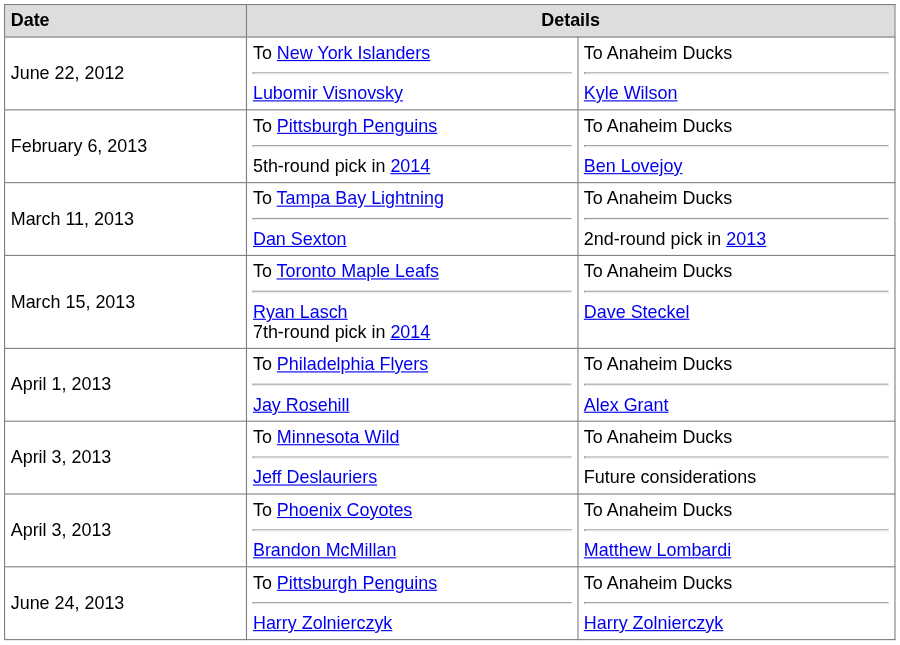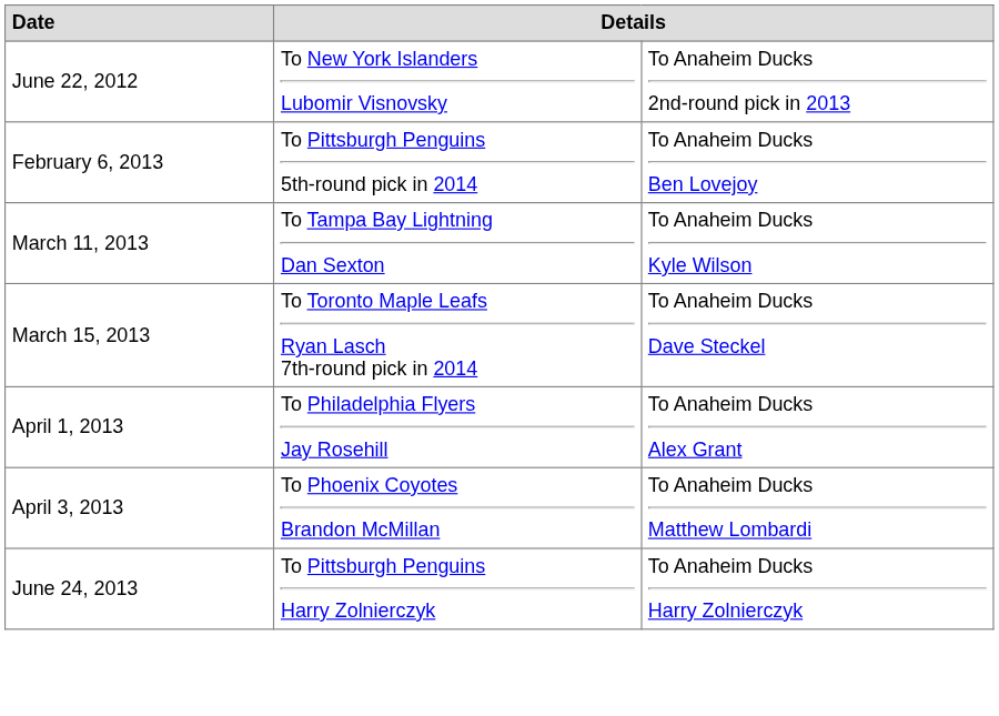To New York Islanders Lubomir Visnovsky | column 3: To Anaheim Ducks Kyle Wilson -> To Anaheim Ducks 2nd-round pick in 2013
To Tampa Bay Lightning Dan Sexton | column 3: To Anaheim Ducks 2nd-round pick in 2013 -> To Anaheim Ducks Kyle Wilson
- row: April 3, 2013 | To Minnesota Wild Jeff Deslauriers | To Anaheim Ducks Future considerations
